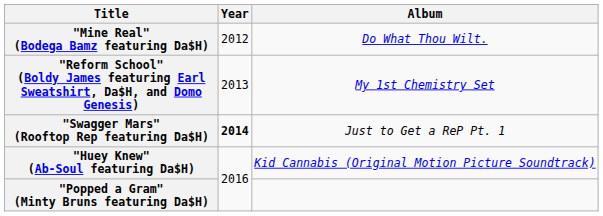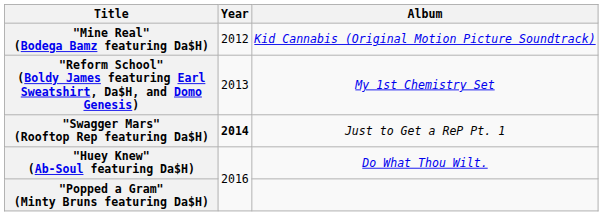"Mine Real" (Bodega Bamz featuring Da$H) | Album: Do What Thou Wilt. -> Kid Cannabis (Original Motion Picture Soundtrack)
"Huey Knew" (Ab-Soul featuring Da$H) | Album: Kid Cannabis (Original Motion Picture Soundtrack) -> Do What Thou Wilt.
